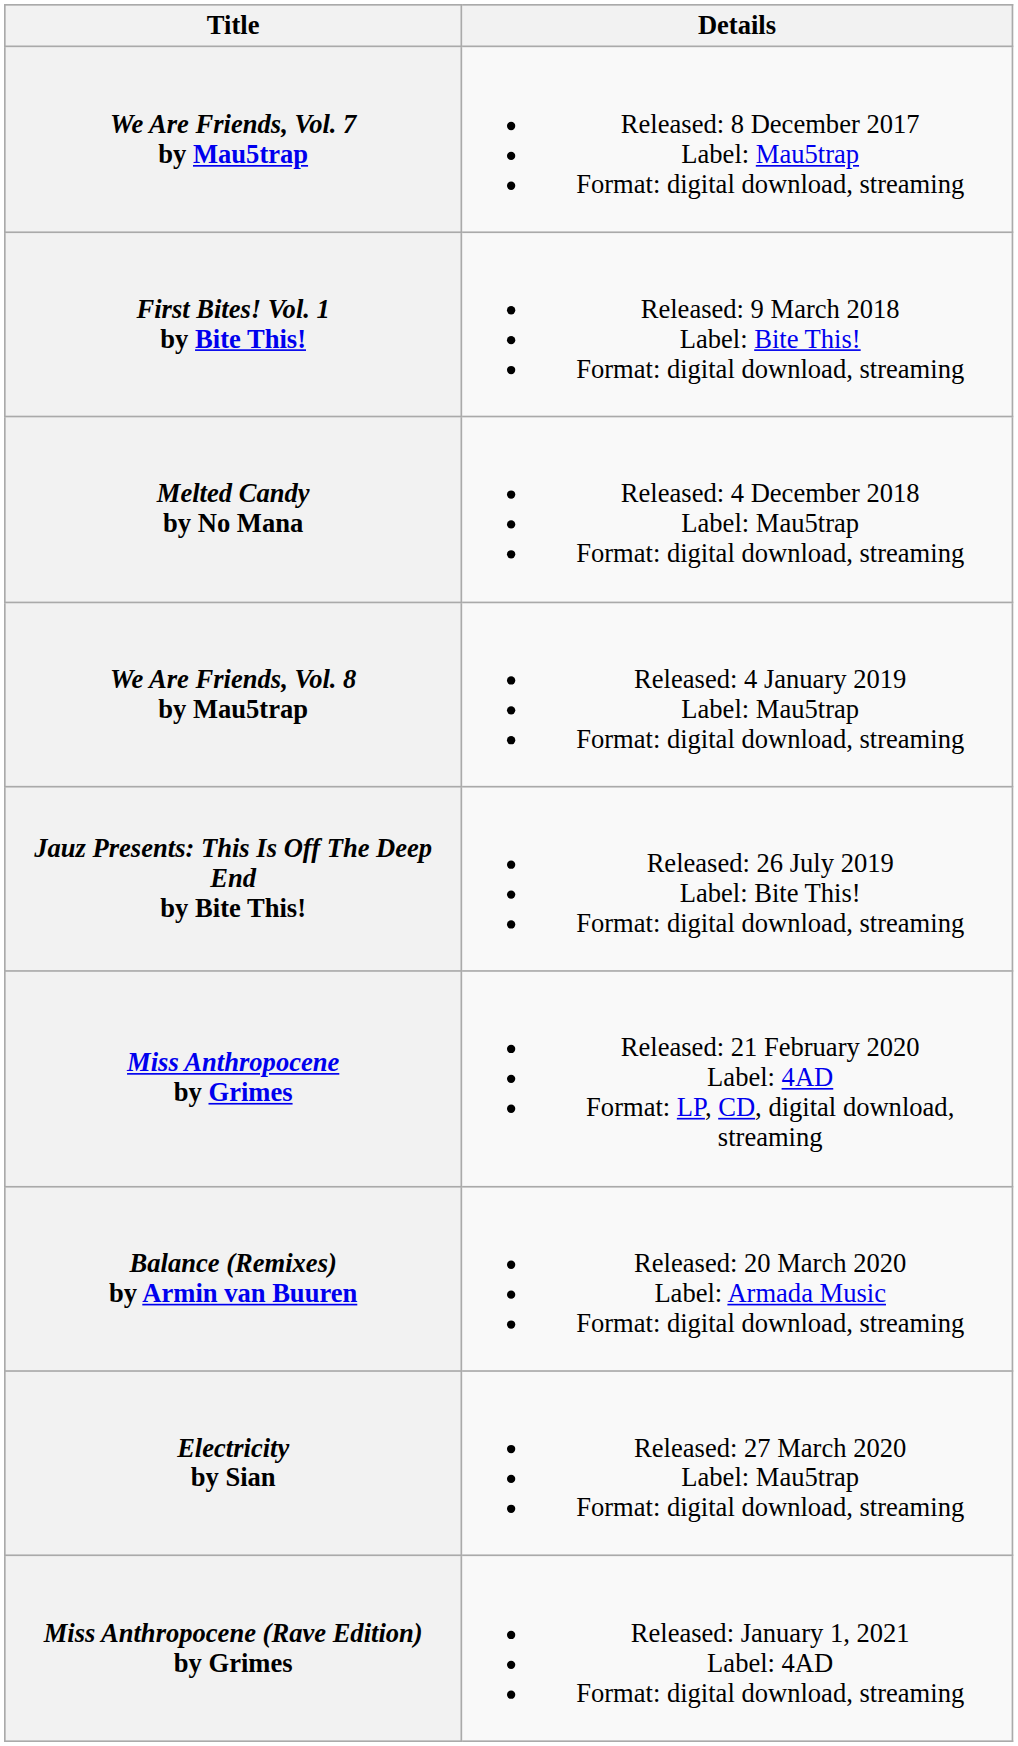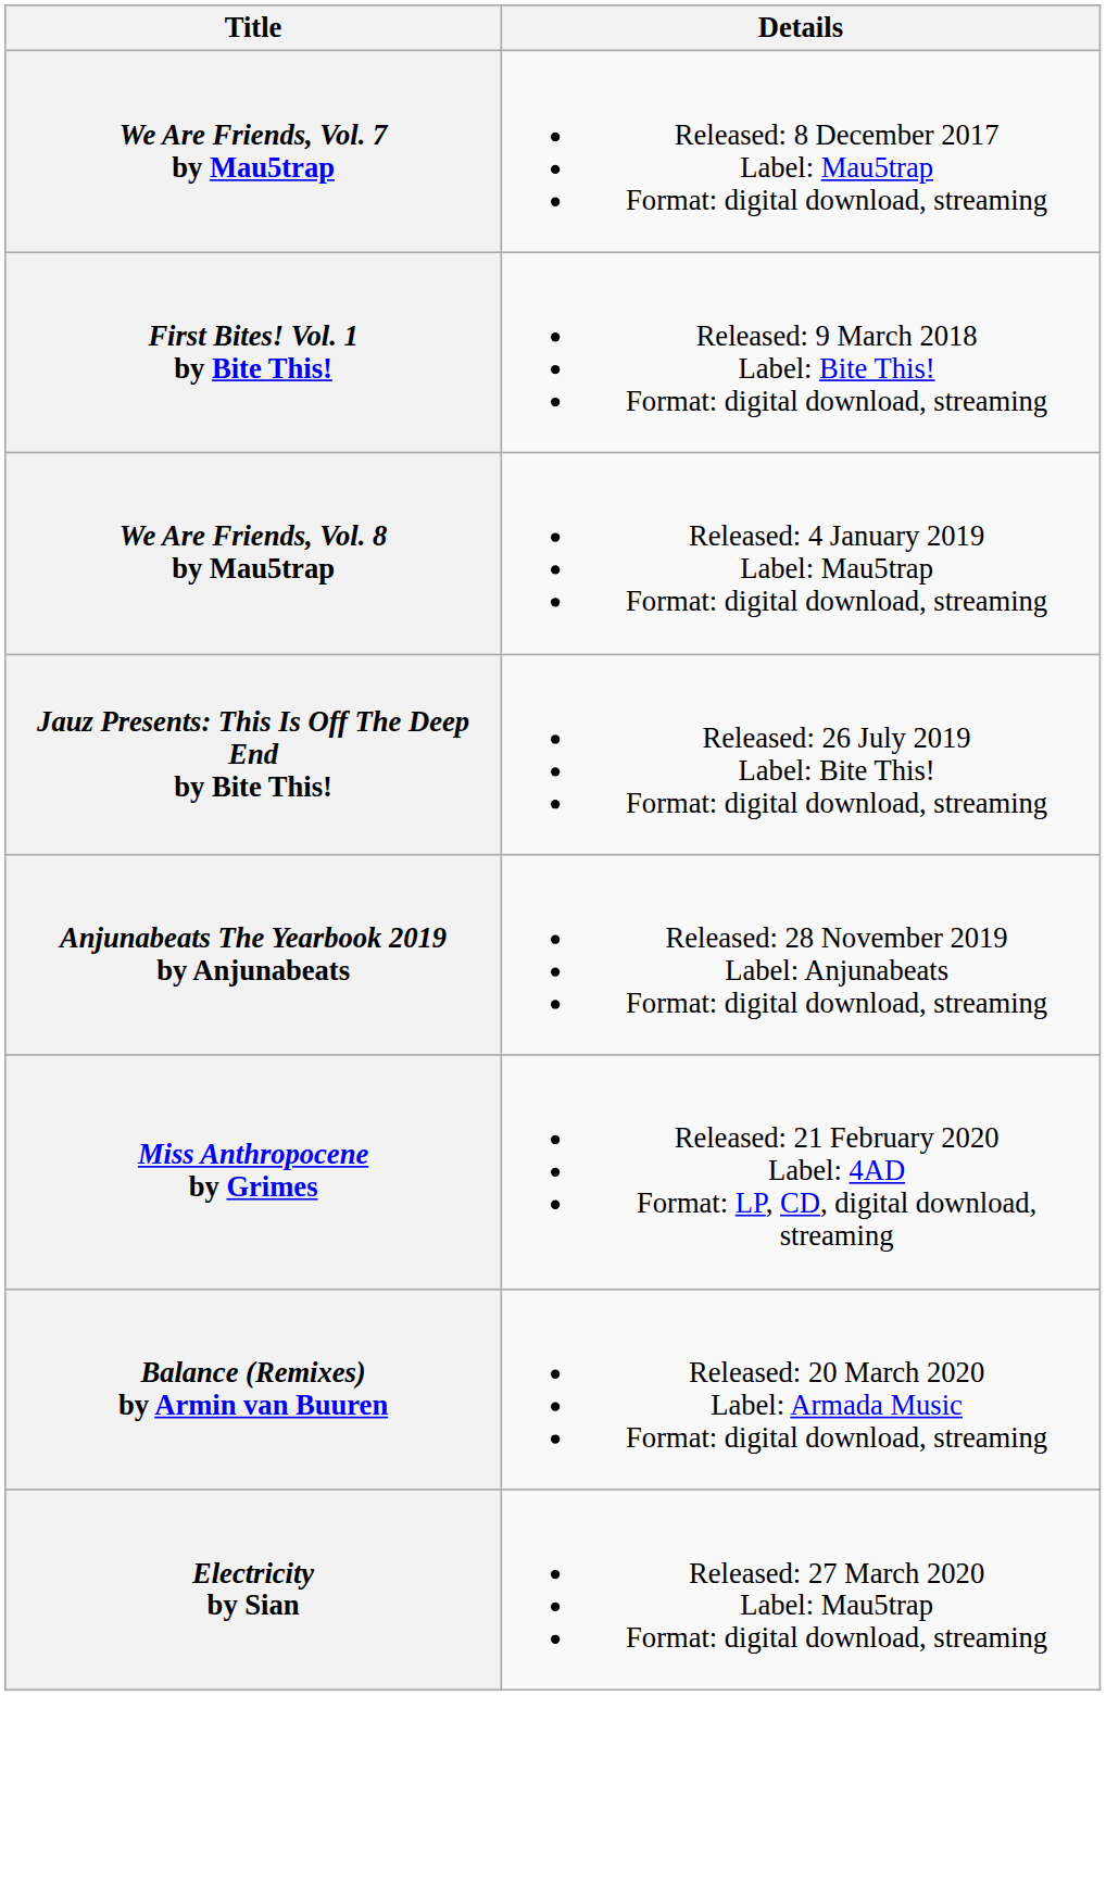- row: Melted Candy by No Mana | Released: 4 December 2018 Label: Mau5trap Format: digital download, streaming
+ row: Anjunabeats The Yearbook 2019 by Anjunabeats | Released: 28 November 2019 Label: Anjunabeats Format: digital download, streaming
- row: Miss Anthropocene (Rave Edition) by Grimes | Released: January 1, 2021 Label: 4AD Format: digital download, streaming
